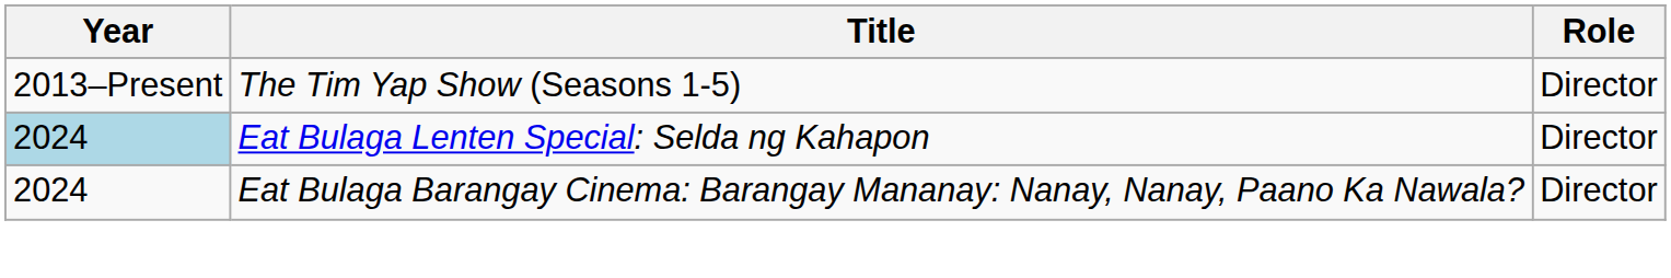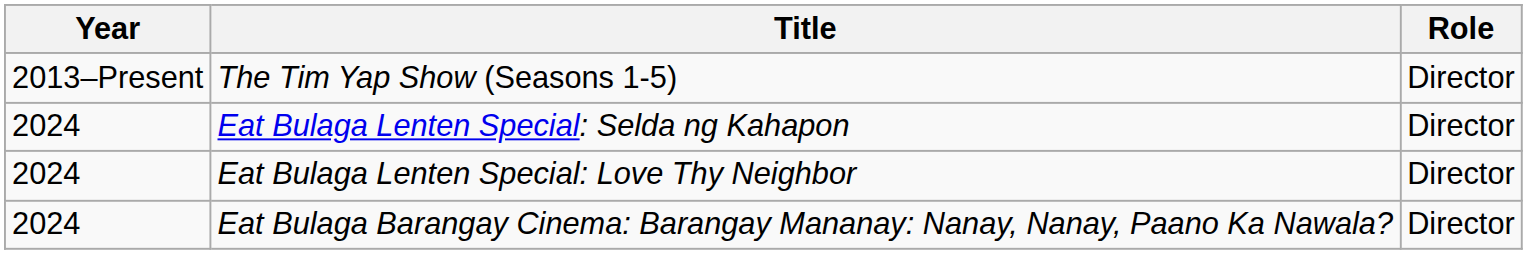Eat Bulaga Lenten Special: Selda ng Kahapon | Year: lightblue background -> no background
+ row: 2024 | Eat Bulaga Lenten Special: Love Thy Neighbor | Director
